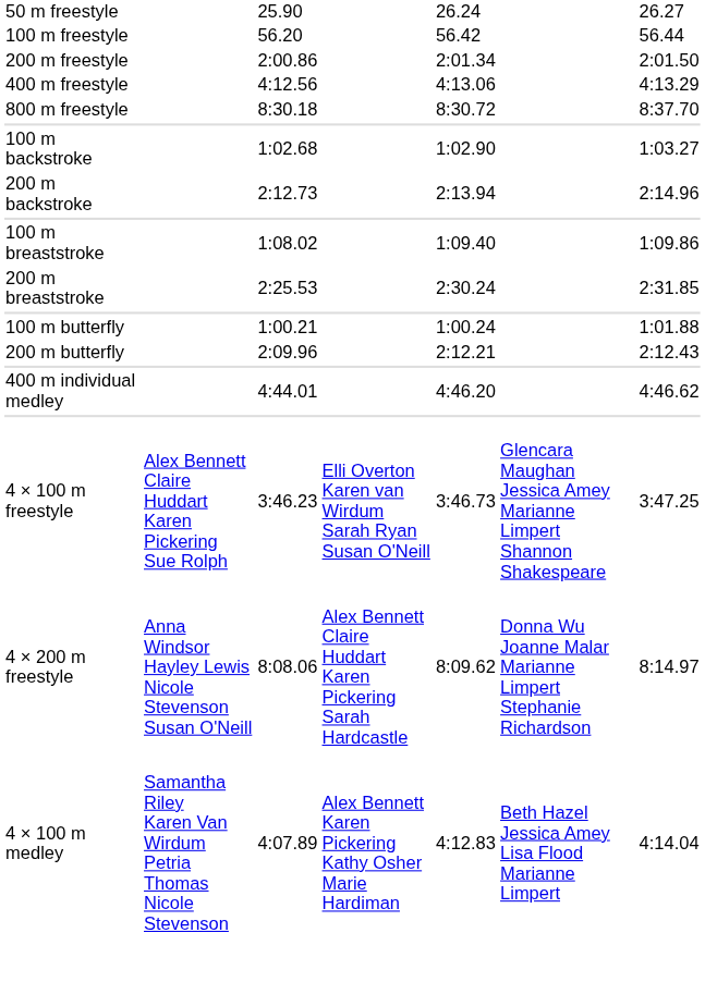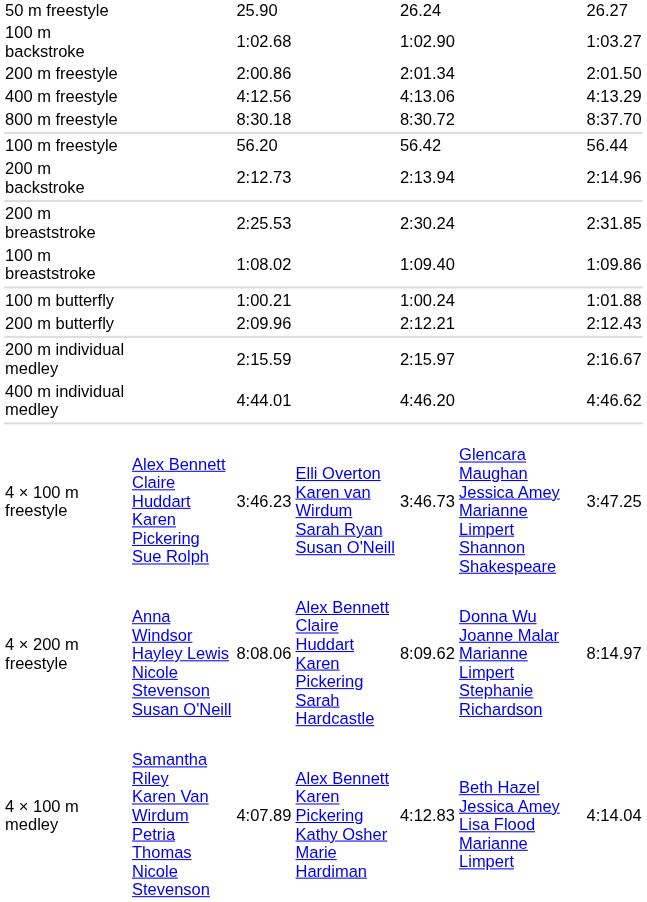rows swapped: 100 m freestyle <-> 100 m backstroke
rows swapped: 100 m breaststroke <-> 200 m breaststroke
+ row: 200 m individual medley | 2:15.59 | 2:15.97 | 2:16.67
